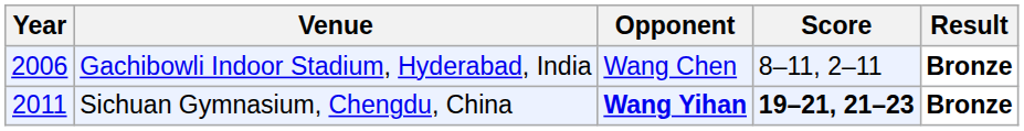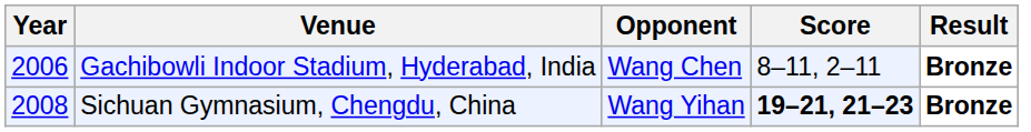Sichuan Gymnasium, Chengdu, China | Year: 2011 -> 2008
Sichuan Gymnasium, Chengdu, China | Opponent: bold -> normal
